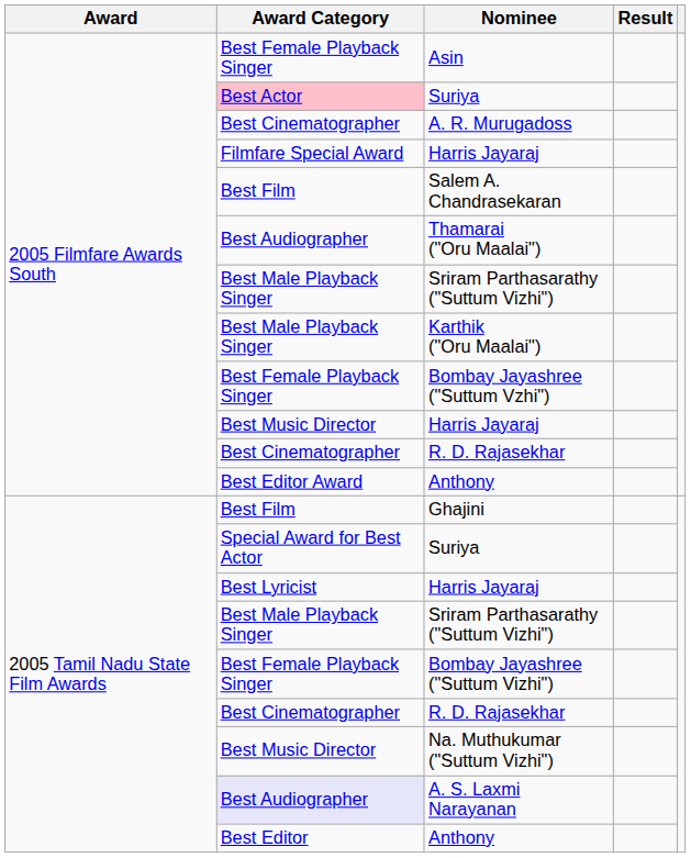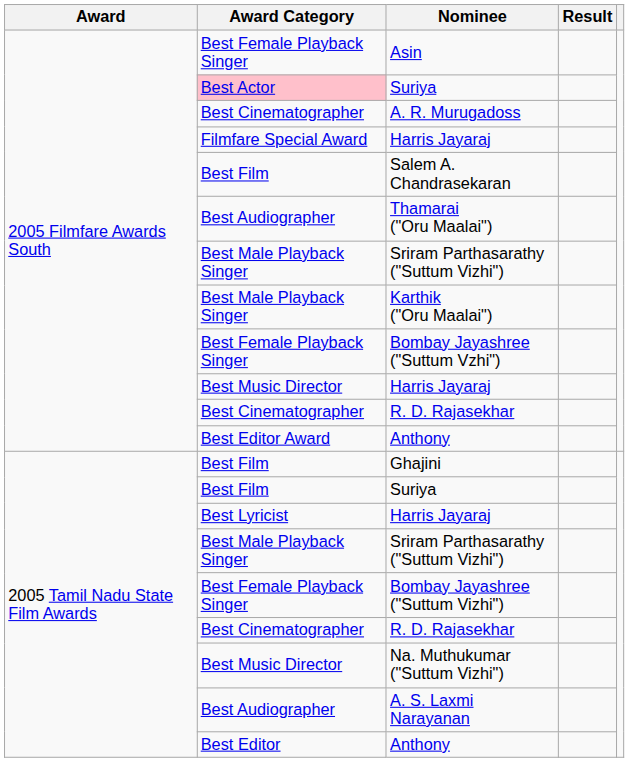2005 Tamil Nadu State Film Awards / Suriya | Award Category: Special Award for Best Actor -> Best Film
A. S. Laxmi Narayanan | Award Category: lavender background -> no background
